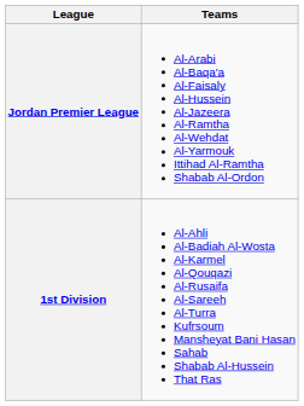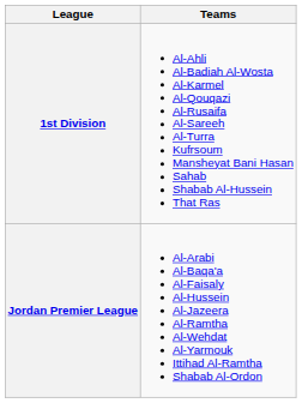rows swapped: Jordan Premier League <-> 1st Division
